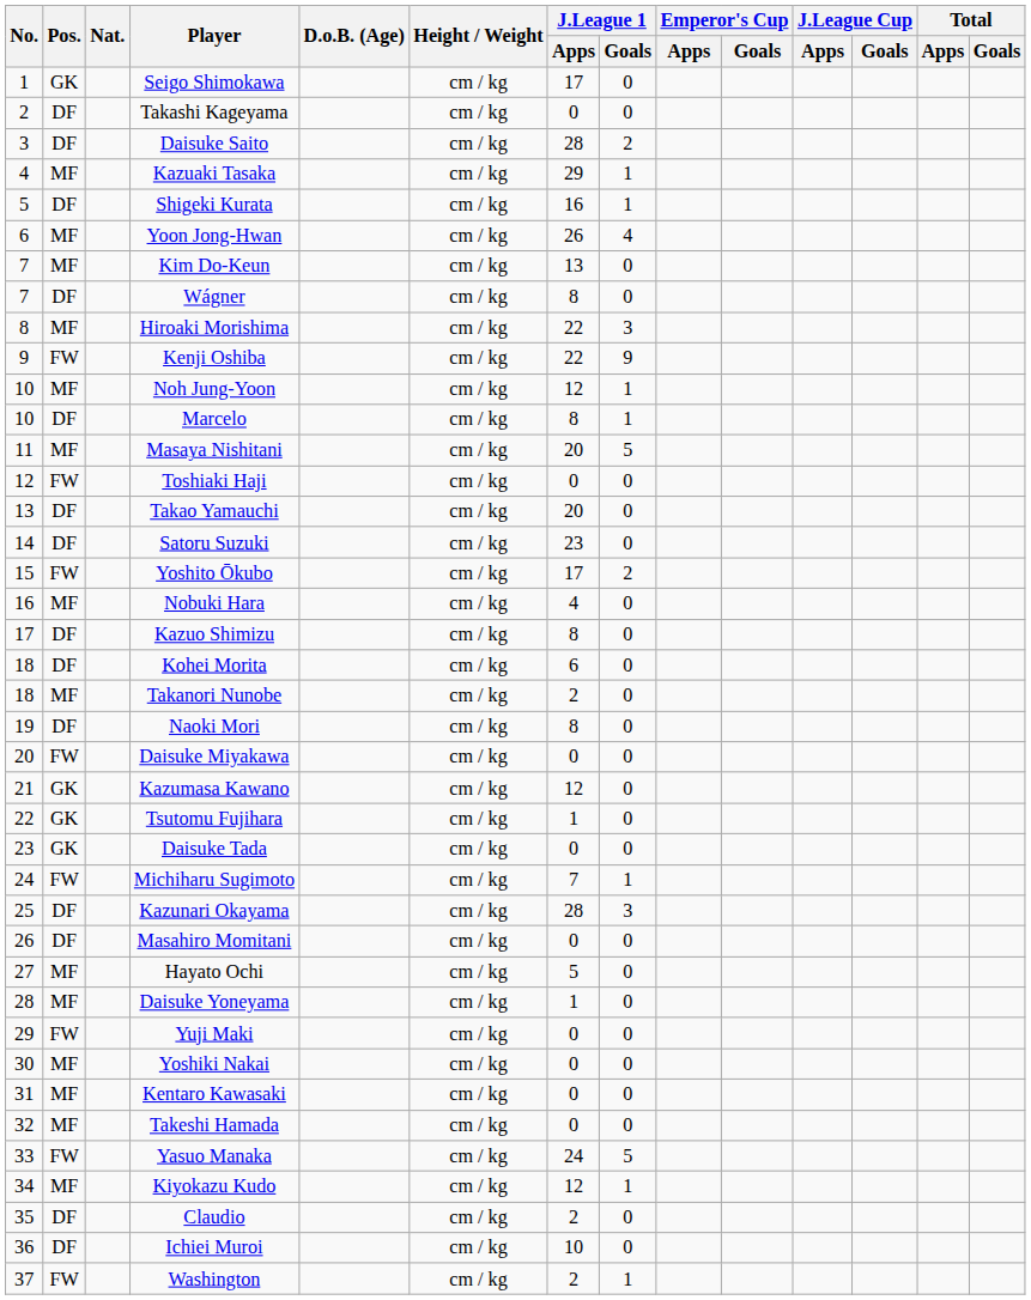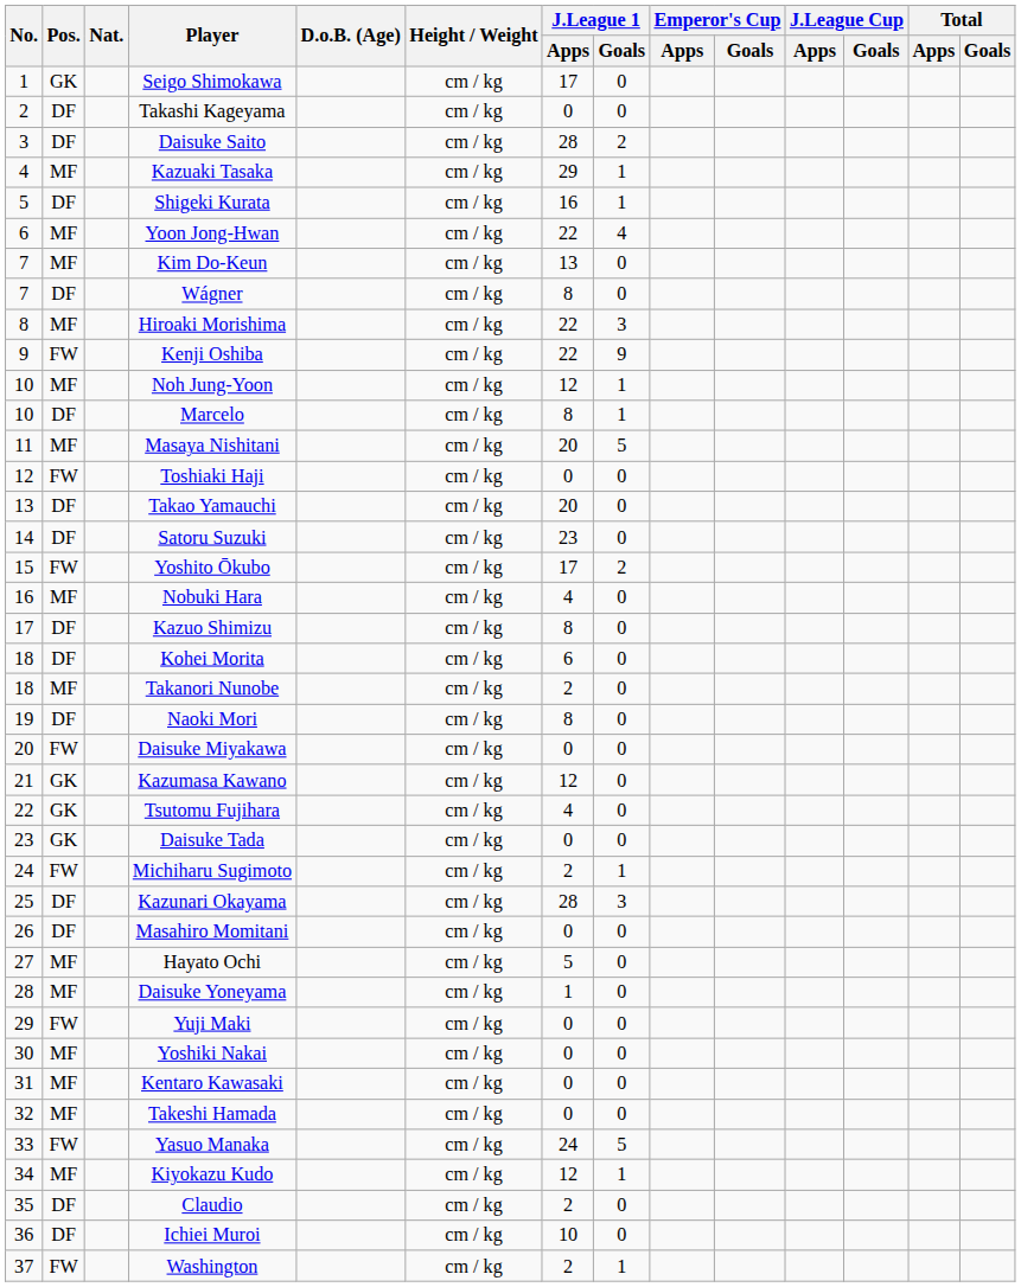Yoon Jong-Hwan | J.League 1 / Apps: 26 -> 22
Tsutomu Fujihara | J.League 1 / Apps: 1 -> 4
Michiharu Sugimoto | J.League 1 / Apps: 7 -> 2
